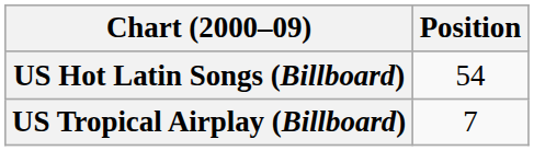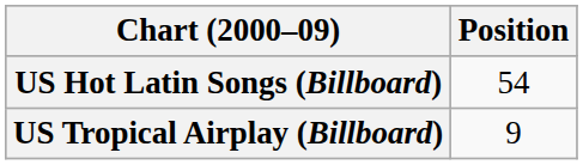US Tropical Airplay (Billboard) | Position: 7 -> 9
